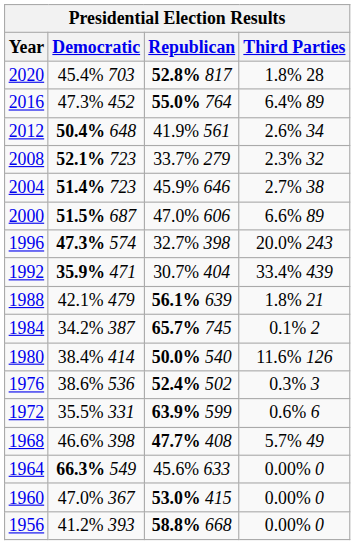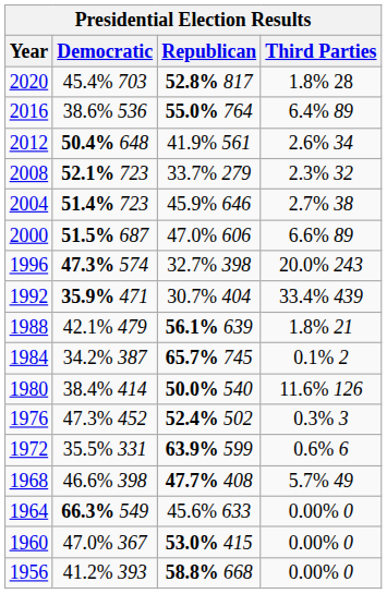2016 | Democratic: 47.3% 452 -> 38.6% 536
1976 | Democratic: 38.6% 536 -> 47.3% 452
